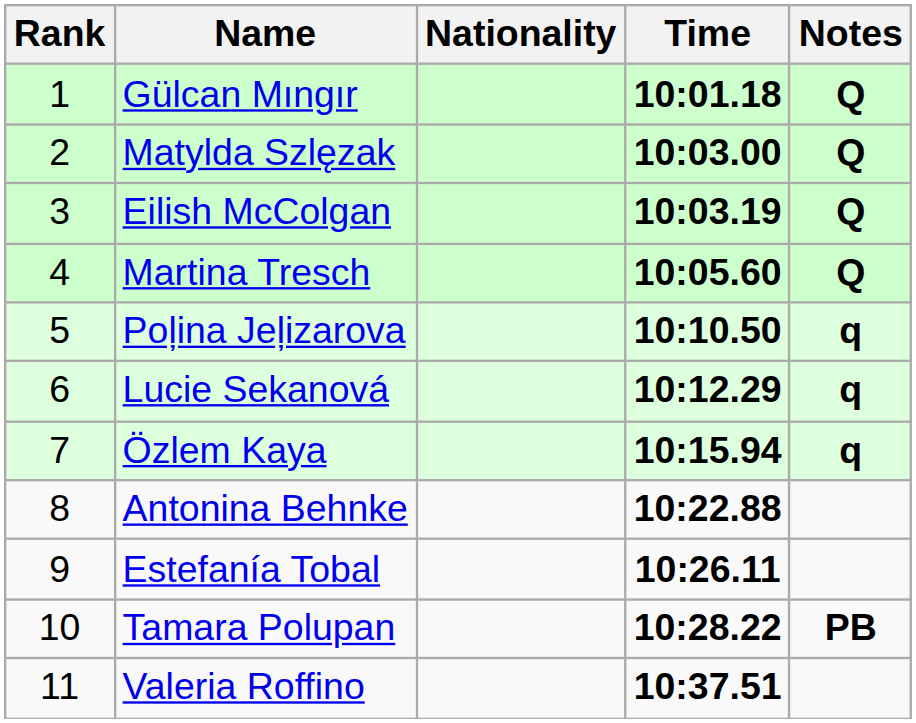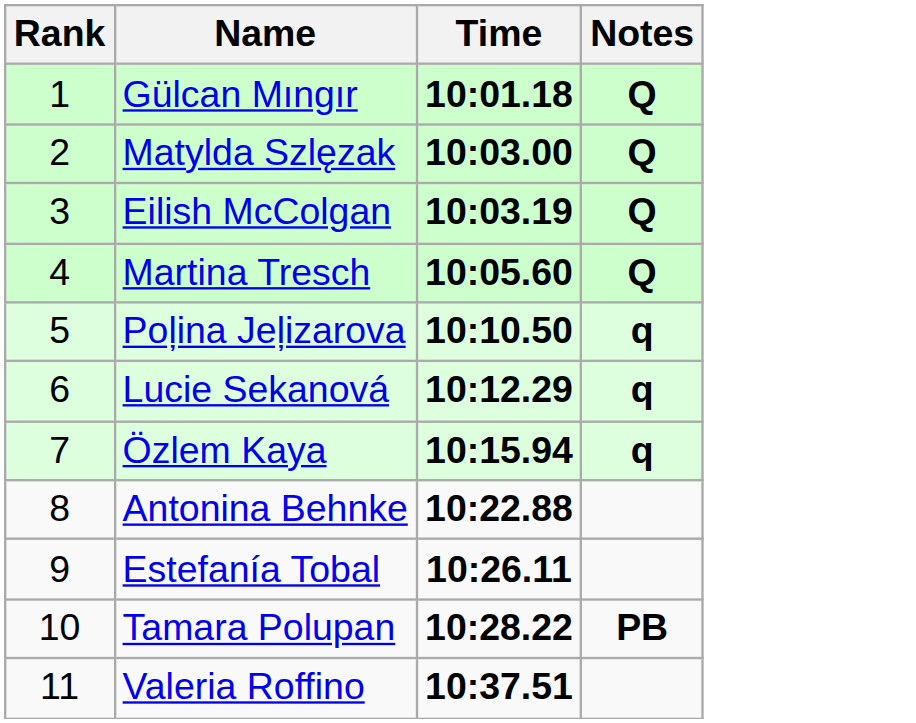- column: Nationality
